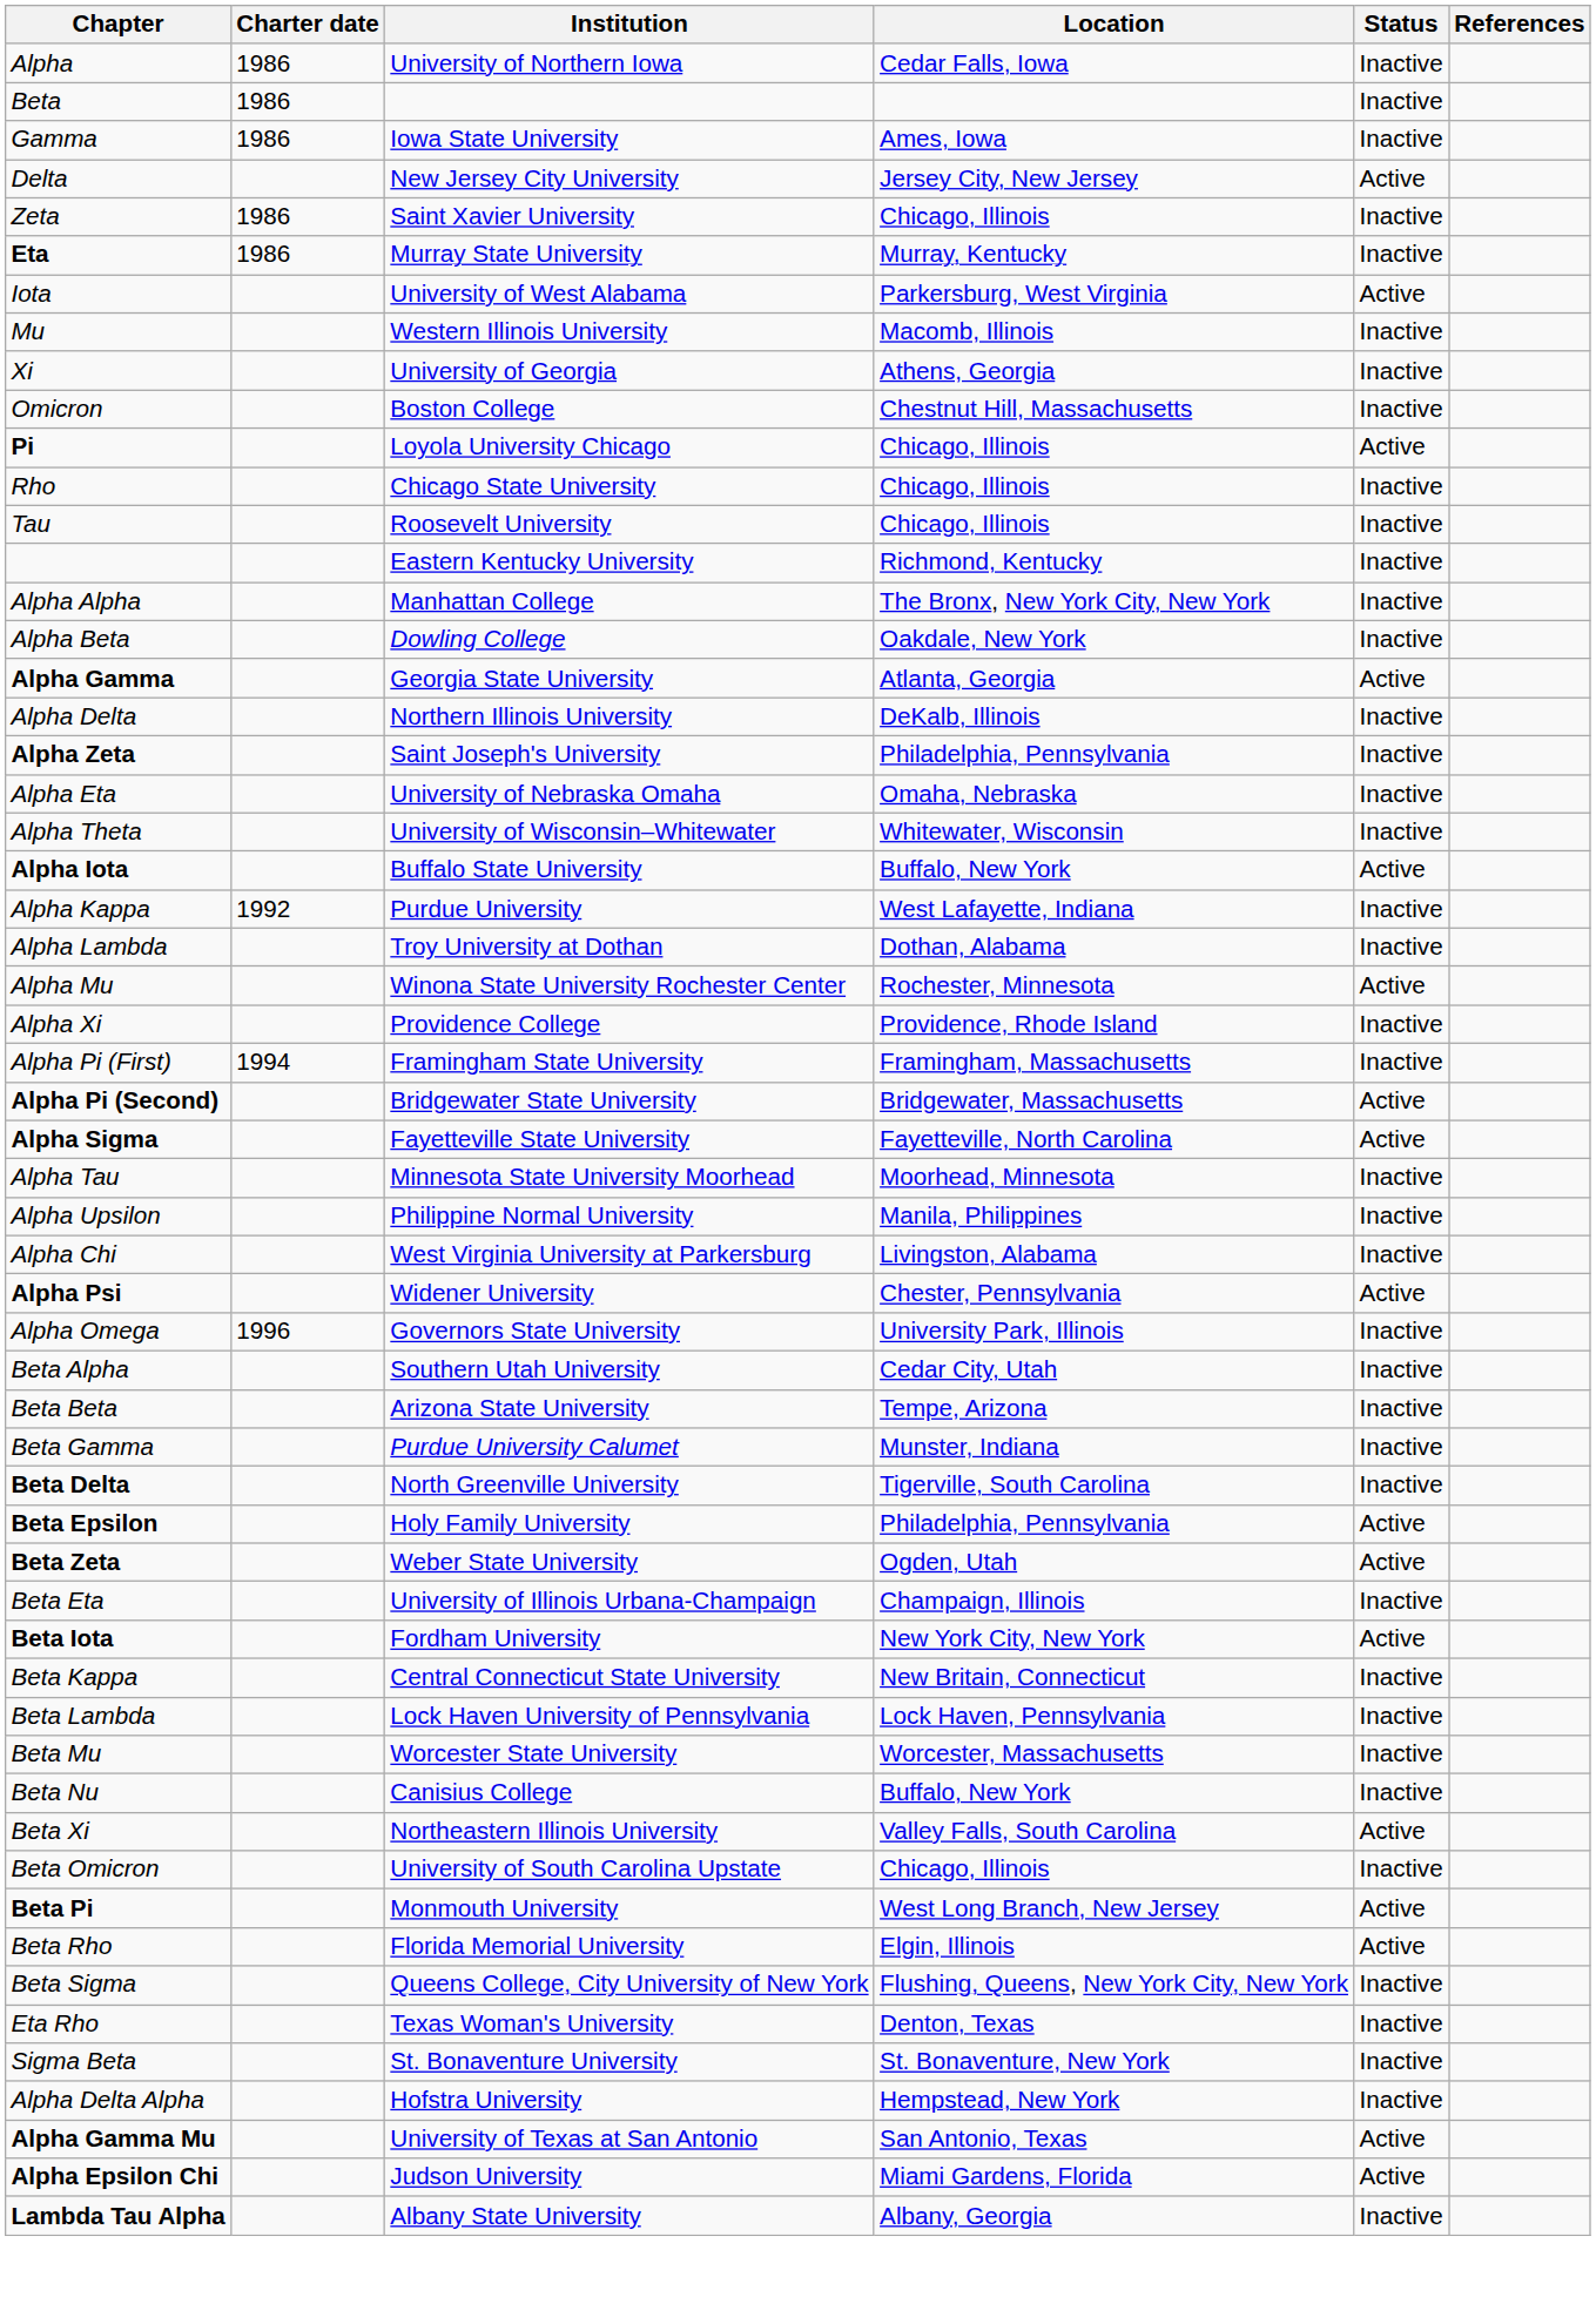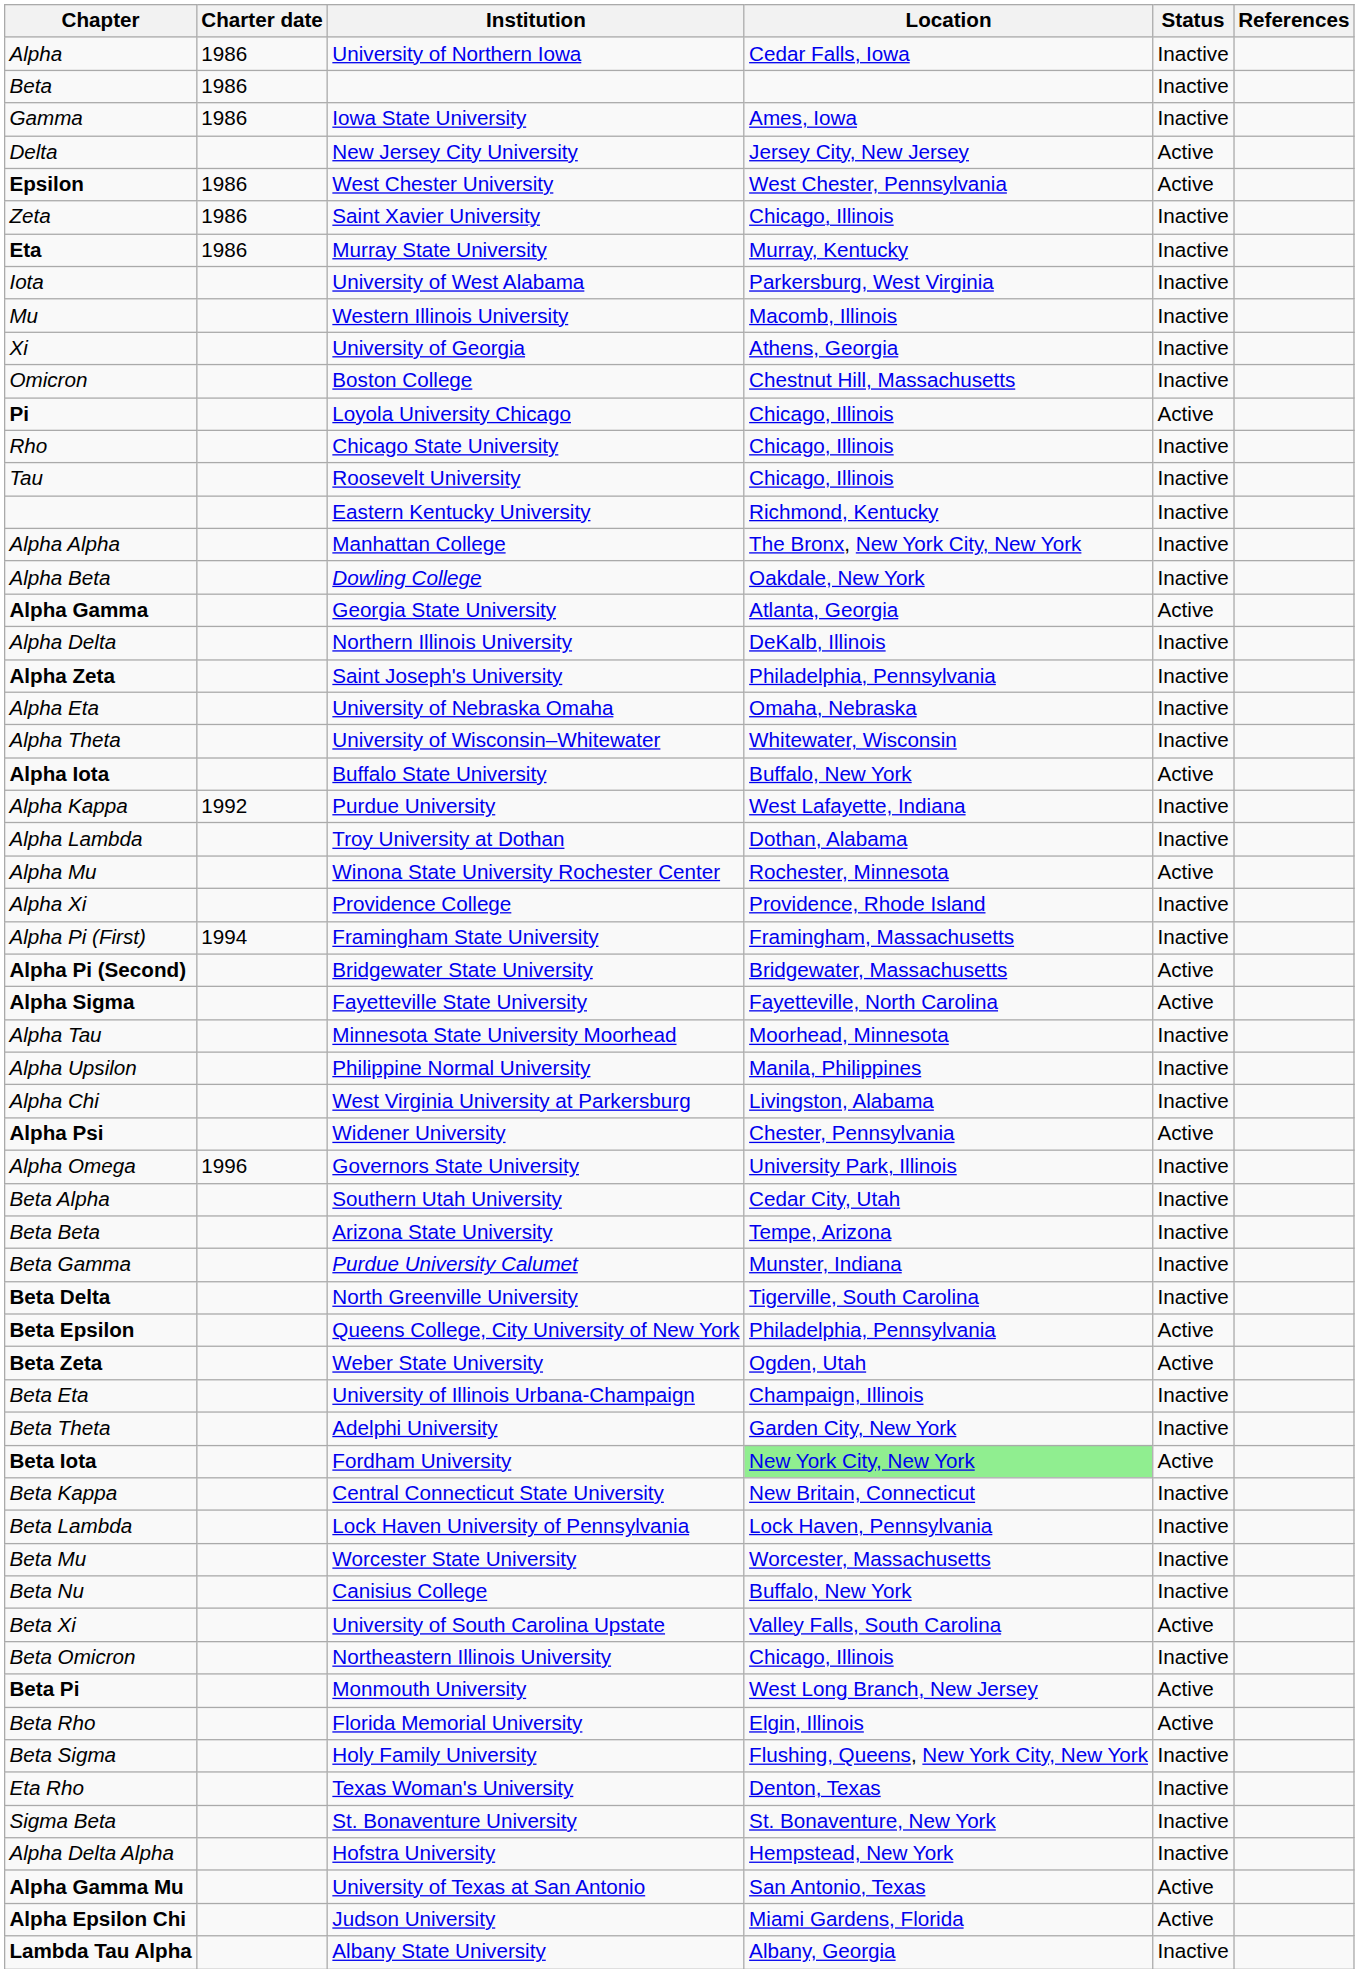+ row: Epsilon | 1986 | West Chester University | West Chester, Pennsylvania | Active
Iota | Status: Active -> Inactive
Beta Epsilon | Institution: Holy Family University -> Queens College, City University of New York
+ row: Beta Theta | Adelphi University | Garden City, New York | Inactive
Beta Iota | Location: no background -> lightgreen background
Beta Xi | Institution: Northeastern Illinois University -> University of South Carolina Upstate
Beta Omicron | Institution: University of South Carolina Upstate -> Northeastern Illinois University
Beta Sigma | Institution: Queens College, City University of New York -> Holy Family University
